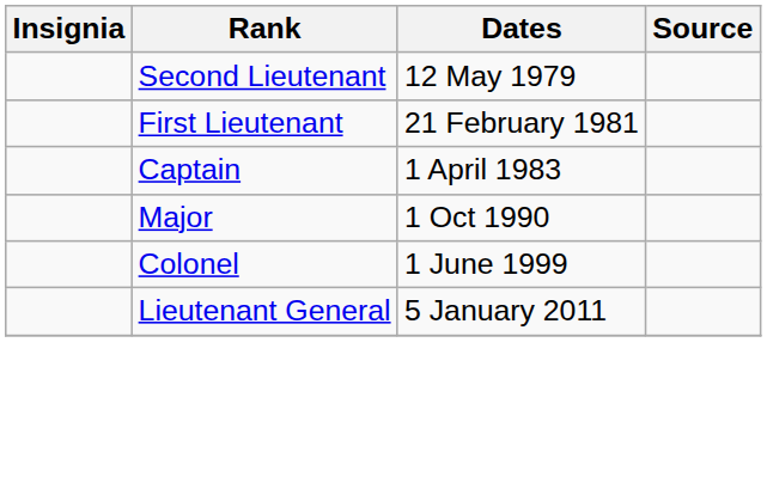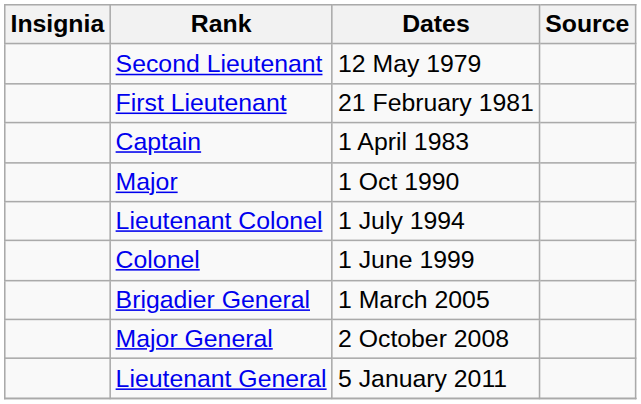+ row: Lieutenant Colonel | 1 July 1994
+ row: Brigadier General | 1 March 2005
+ row: Major General | 2 October 2008
